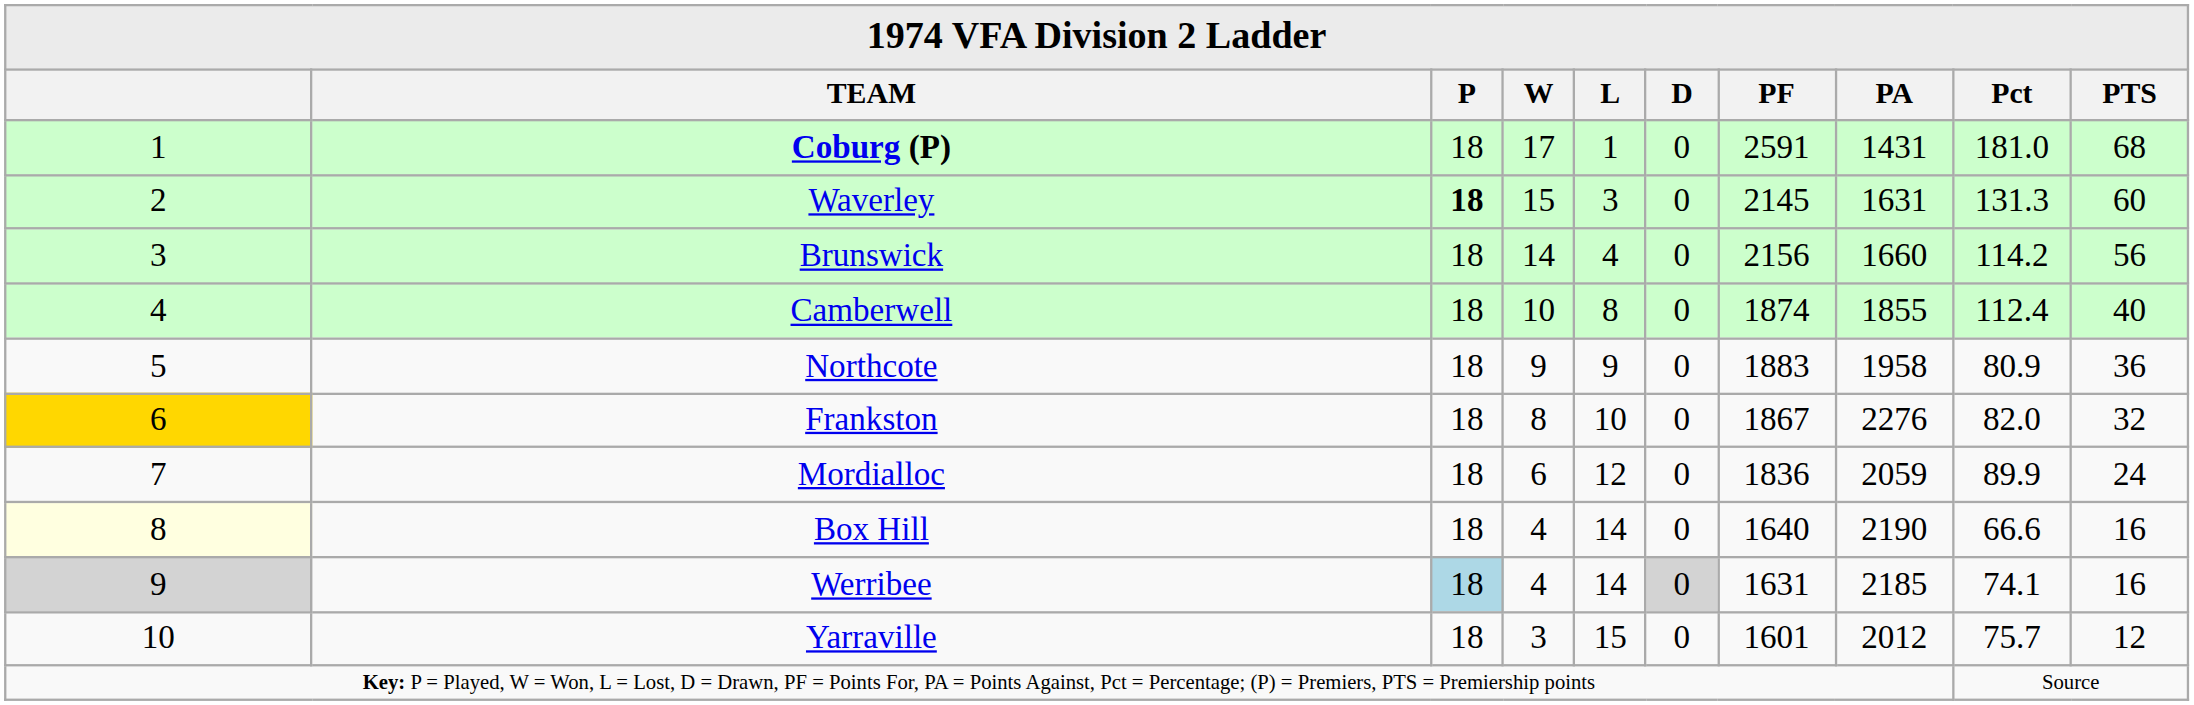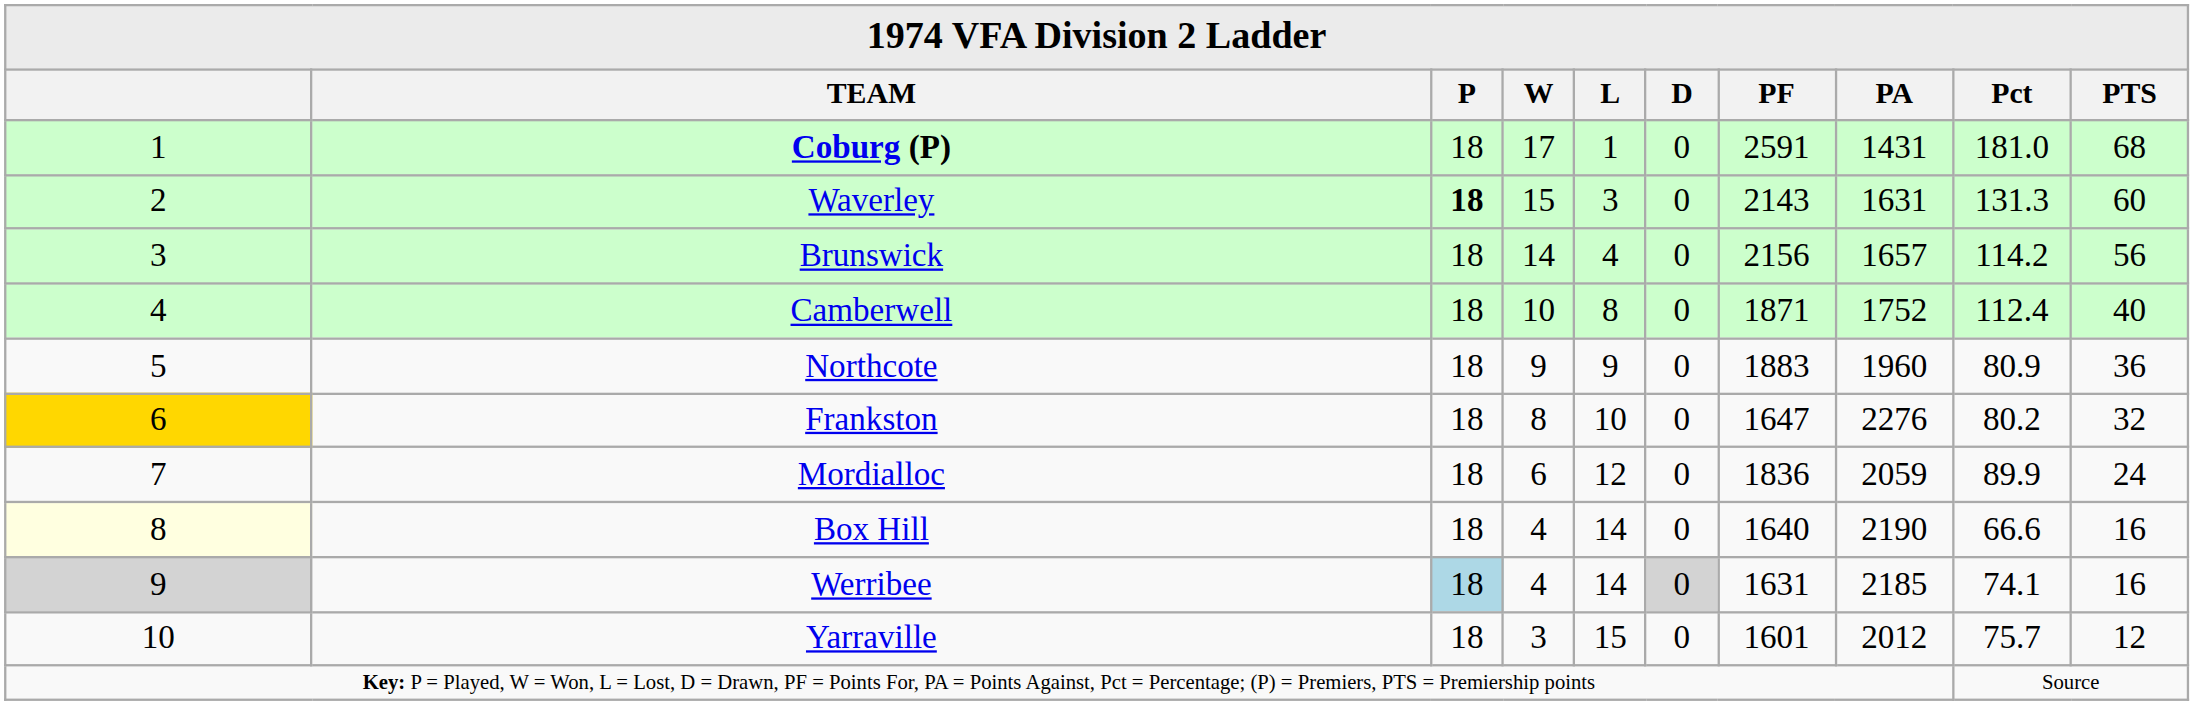Waverley | PF: 2145 -> 2143
Brunswick | PA: 1660 -> 1657
Camberwell | PF: 1874 -> 1871
Camberwell | PA: 1855 -> 1752
Northcote | PA: 1958 -> 1960
Frankston | PF: 1867 -> 1647
Frankston | Pct: 82.0 -> 80.2
